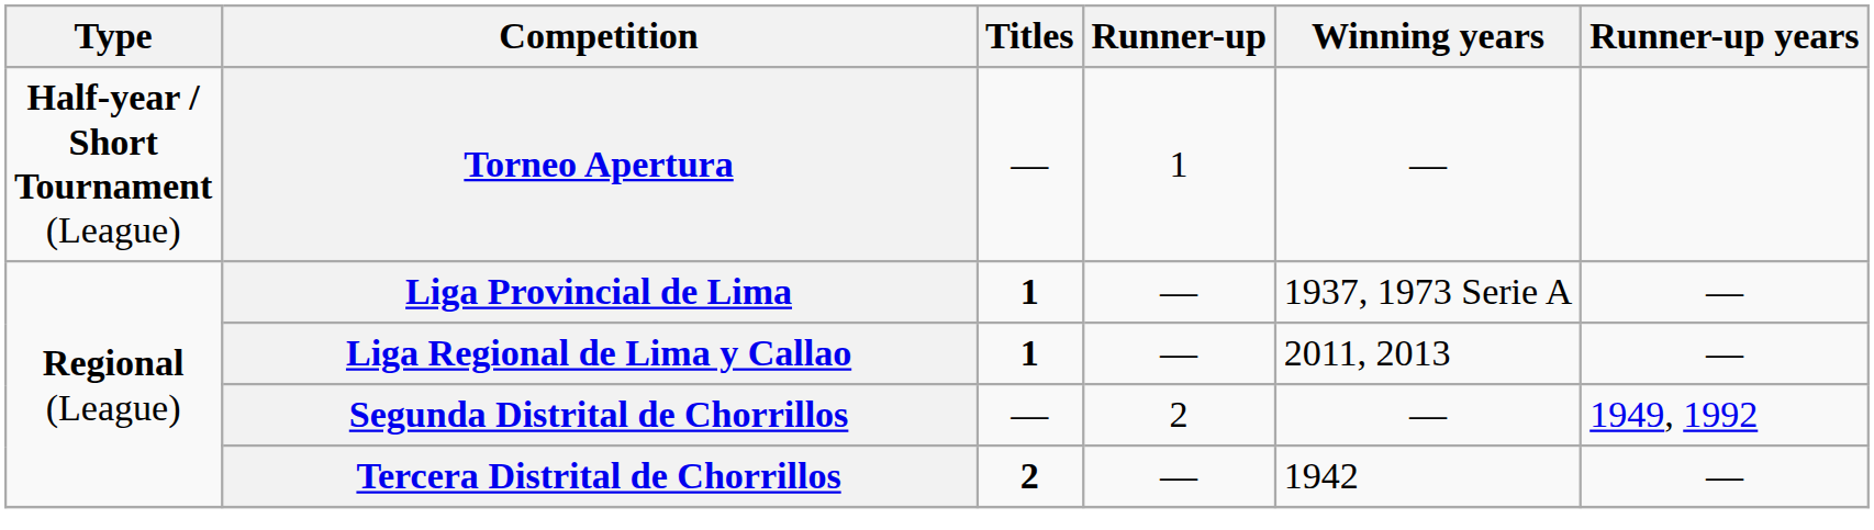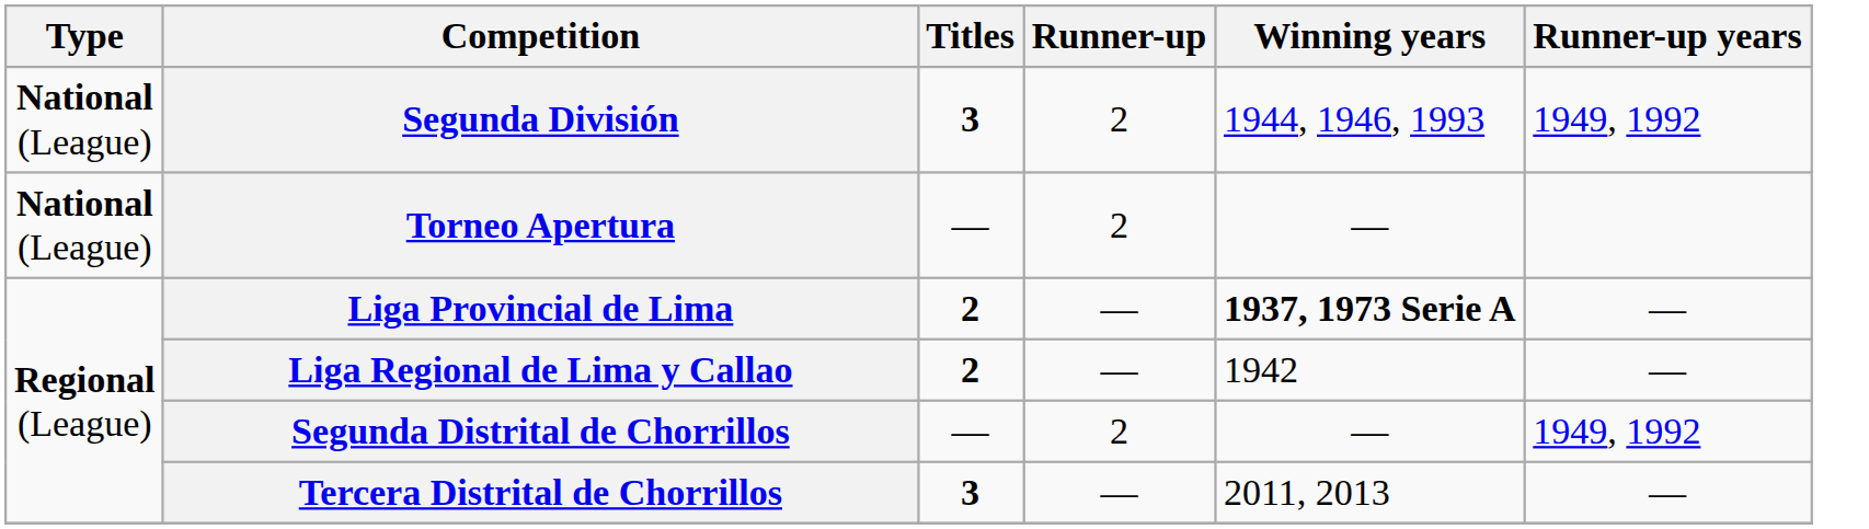+ row: National (League) | Segunda División | 3 | 2 | 1944, 1946, 1993 | 1949, 1992
Torneo Apertura | Type: Half-year / Short Tournament (League) -> National (League)
Torneo Apertura | Runner-up: 1 -> 2
Liga Provincial de Lima | Titles: 1 -> 2
Liga Provincial de Lima | Winning years: normal -> bold
Liga Regional de Lima y Callao | Titles: 1 -> 2
Liga Regional de Lima y Callao | Winning years: 2011, 2013 -> 1942
Tercera Distrital de Chorrillos | Titles: 2 -> 3
Tercera Distrital de Chorrillos | Winning years: 1942 -> 2011, 2013
